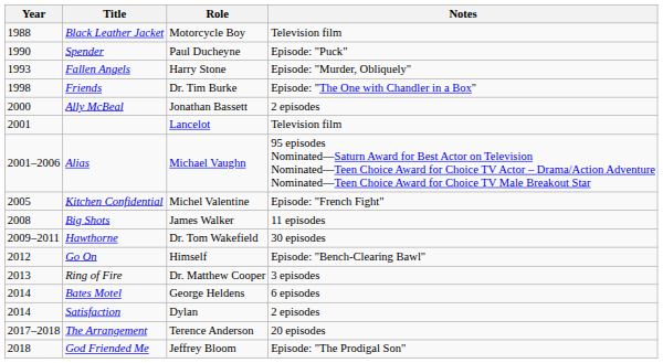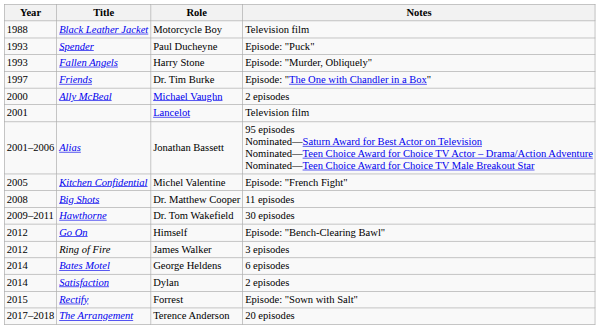Spender | Year: 1990 -> 1993
Friends | Year: 1998 -> 1997
Ally McBeal | Role: Jonathan Bassett -> Michael Vaughn
Alias | Role: Michael Vaughn -> Jonathan Bassett
Big Shots | Role: James Walker -> Dr. Matthew Cooper
Ring of Fire | Year: 2013 -> 2012
Ring of Fire | Role: Dr. Matthew Cooper -> James Walker
+ row: 2015 | Rectify | Forrest | Episode: "Sown with Salt"
- row: 2018 | God Friended Me | Jeffrey Bloom | Episode: "The Prodigal Son"
